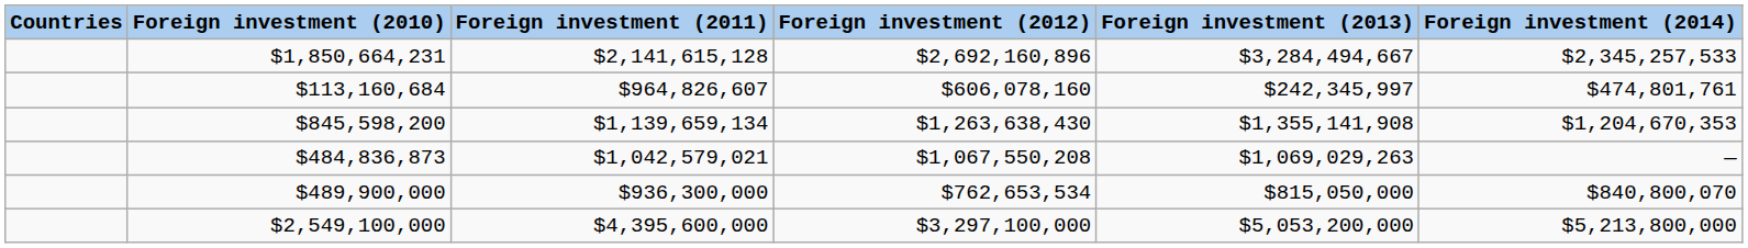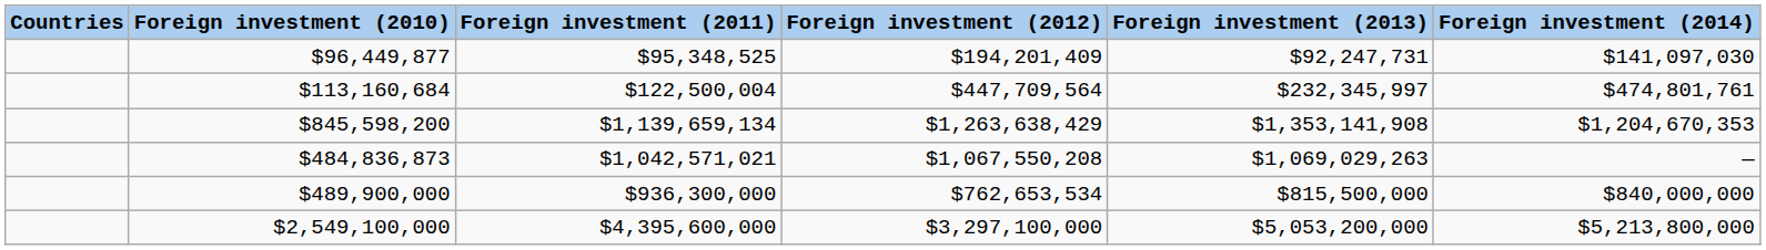+ row: $96,449,877 | $95,348,525 | $194,201,409 | $92,247,731 | $141,097,030
- row: $1,850,664,231 | $2,141,615,128 | $2,692,160,896 | $3,284,494,667 | $2,345,257,533
$113,160,684 | Foreign investment (2011): $964,826,607 -> $122,500,004
$113,160,684 | Foreign investment (2012): $606,078,160 -> $447,709,564
$113,160,684 | Foreign investment (2013): $242,345,997 -> $232,345,997
$845,598,200 | Foreign investment (2012): $1,263,638,430 -> $1,263,638,429
$845,598,200 | Foreign investment (2013): $1,355,141,908 -> $1,353,141,908
$484,836,873 | Foreign investment (2011): $1,042,579,021 -> $1,042,571,021
$489,900,000 | Foreign investment (2013): $815,050,000 -> $815,500,000
$489,900,000 | Foreign investment (2014): $840,800,070 -> $840,000,000
